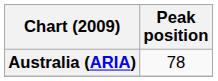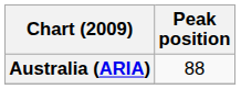Australia (ARIA) | Peak position: 78 -> 88
